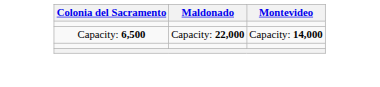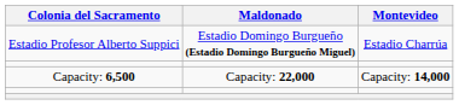+ row: Estadio Profesor Alberto Suppici | Estadio Domingo Burgueño (Estadio Domingo Burgueño Miguel) | Estadio Charrúa
